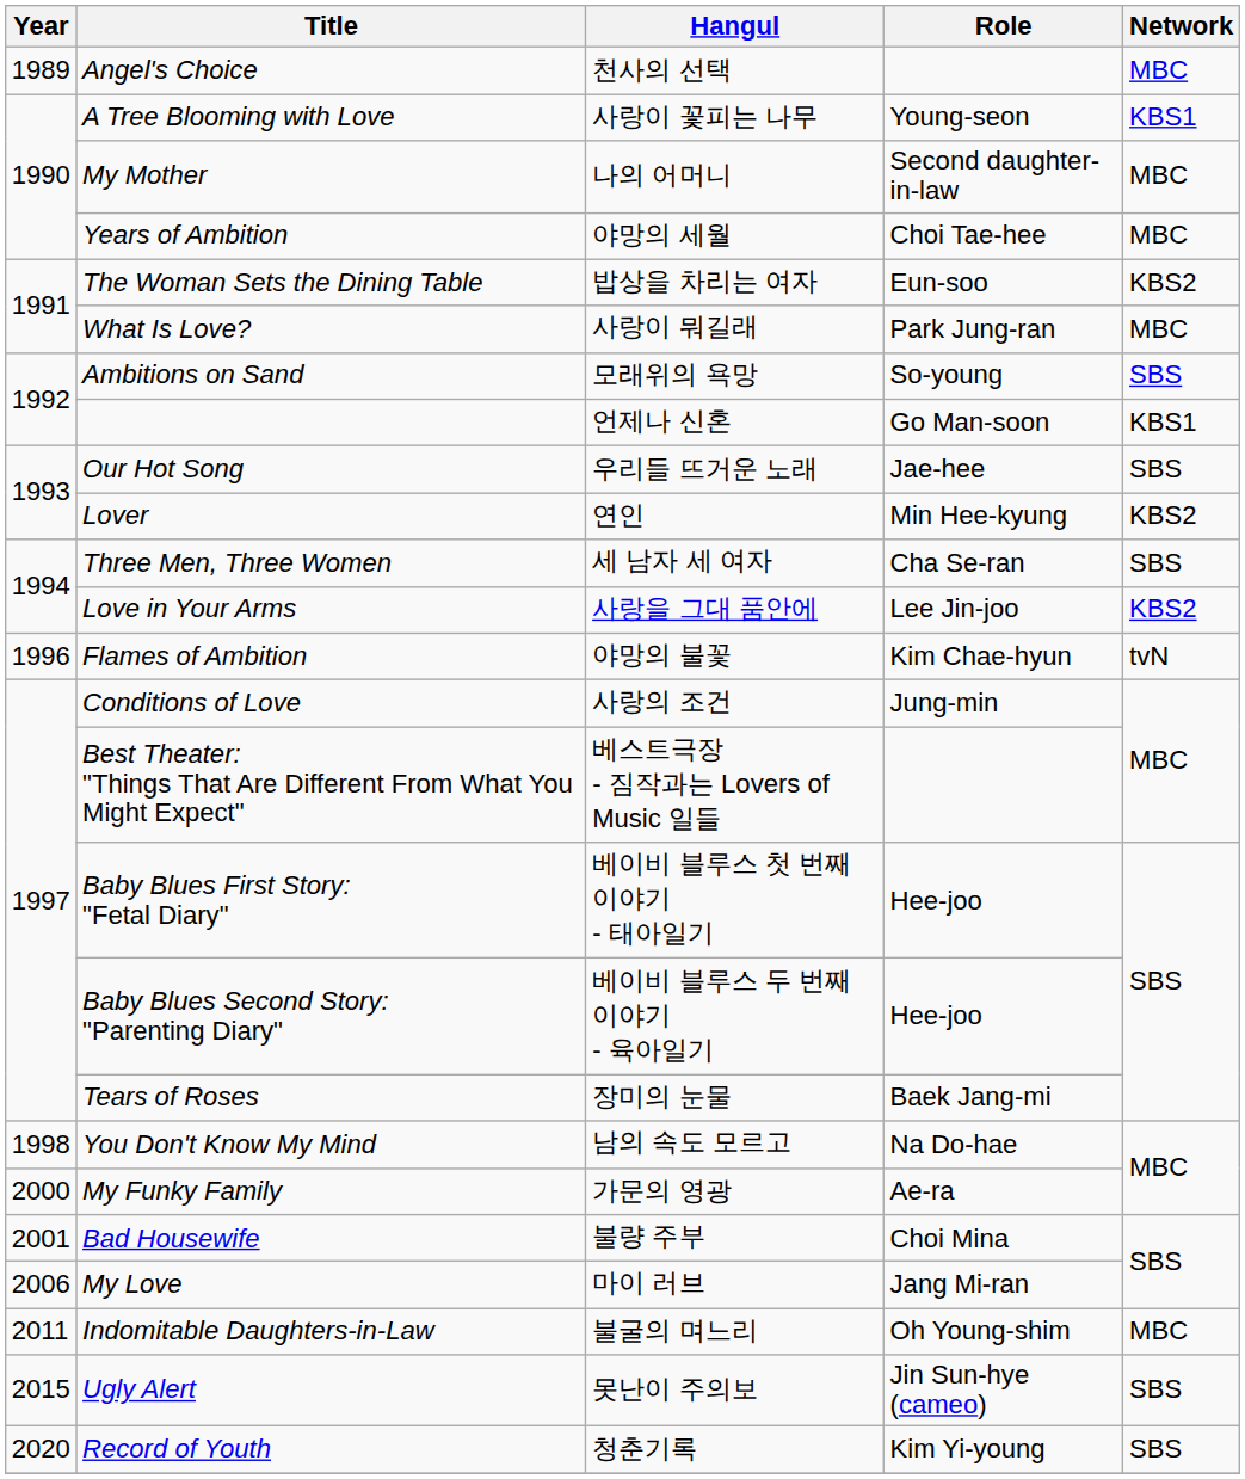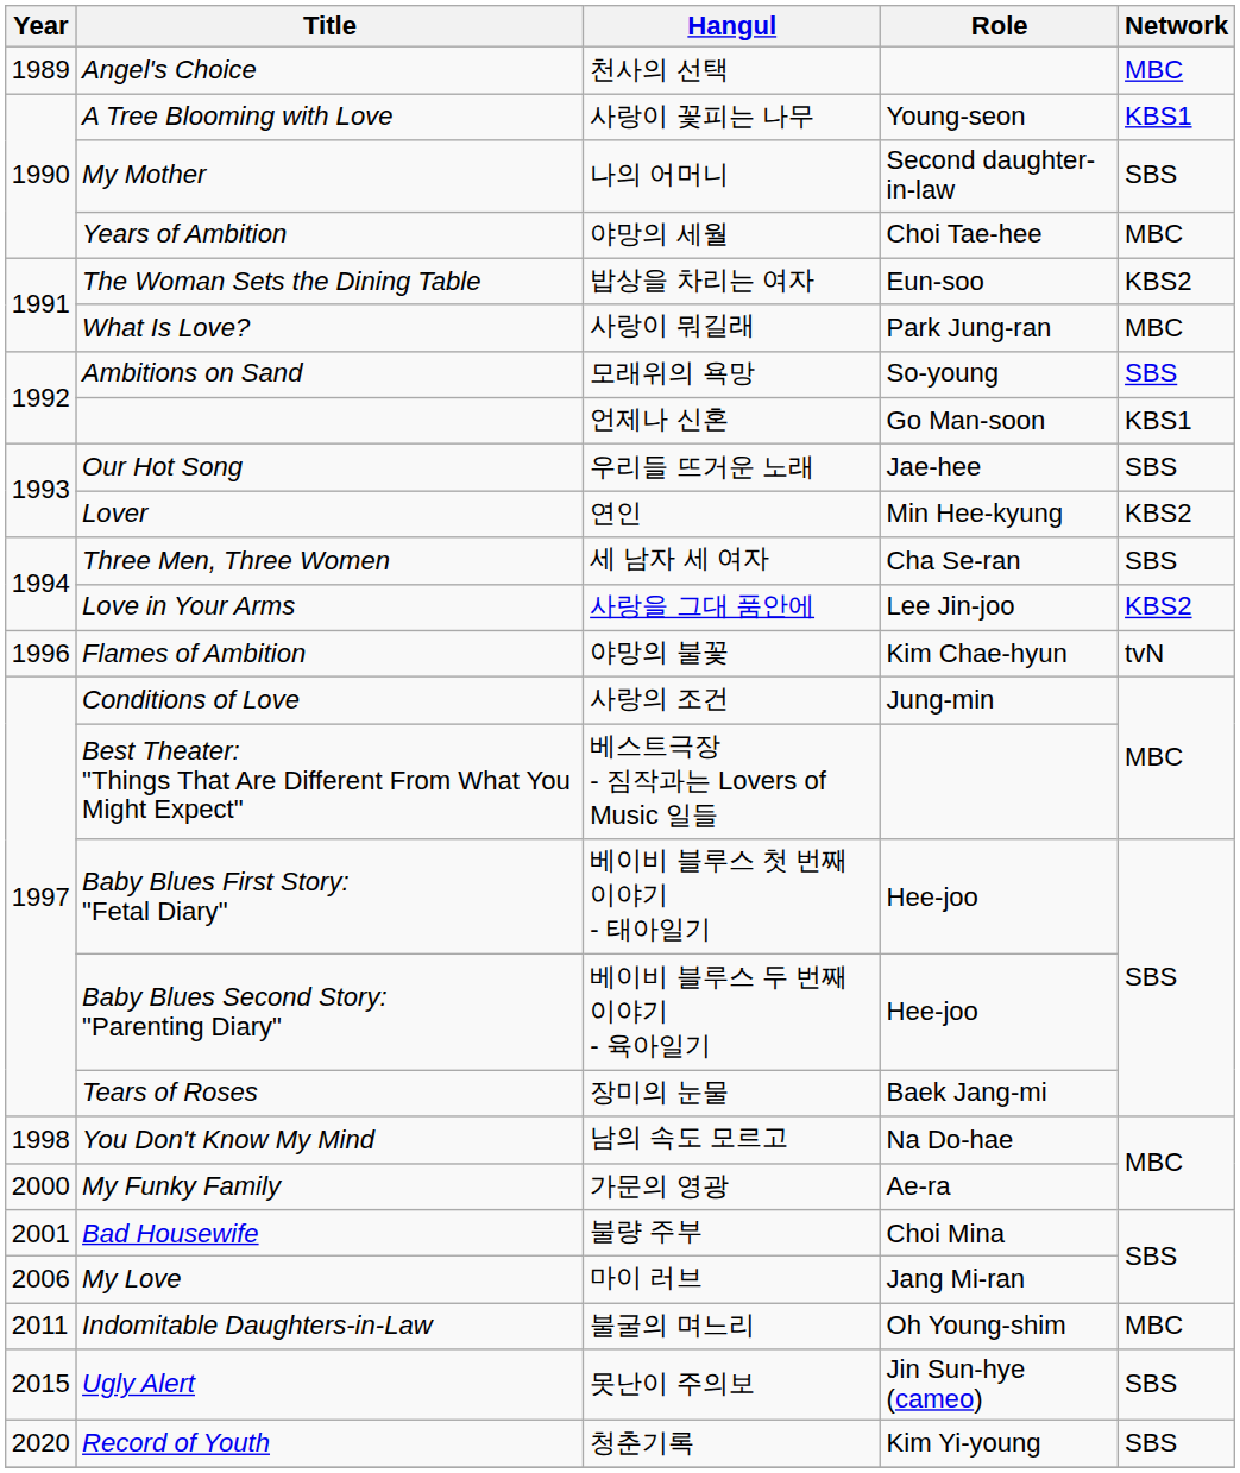My Mother | Network: MBC -> SBS
